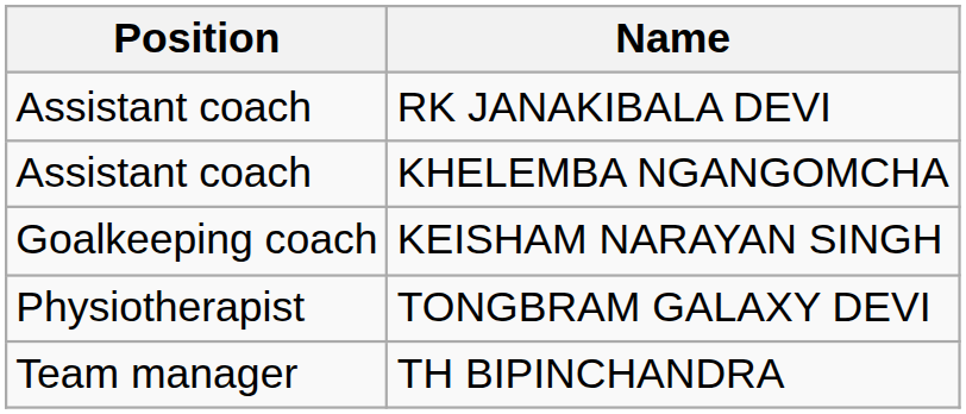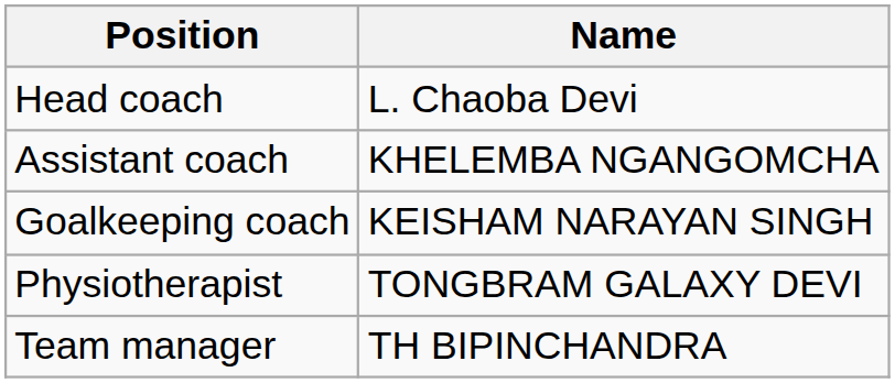+ row: Head coach | L. Chaoba Devi
- row: Assistant coach | RK JANAKIBALA DEVI
